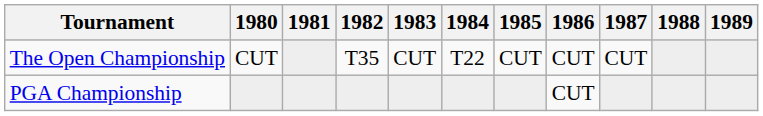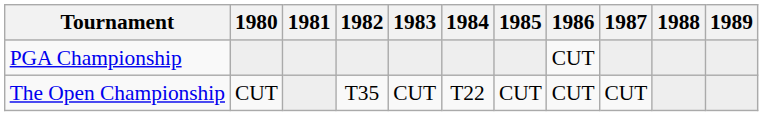rows swapped: The Open Championship <-> PGA Championship
